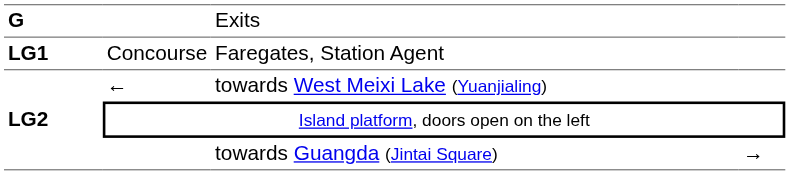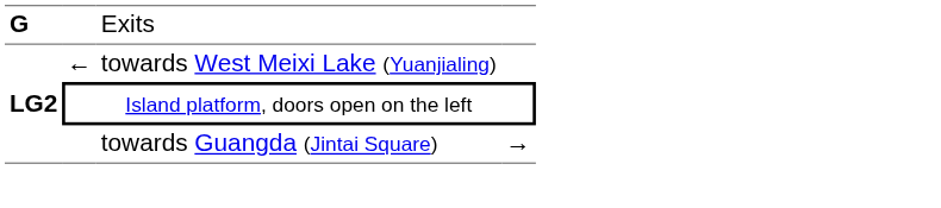- row: LG1 | Concourse | Faregates, Station Agent
